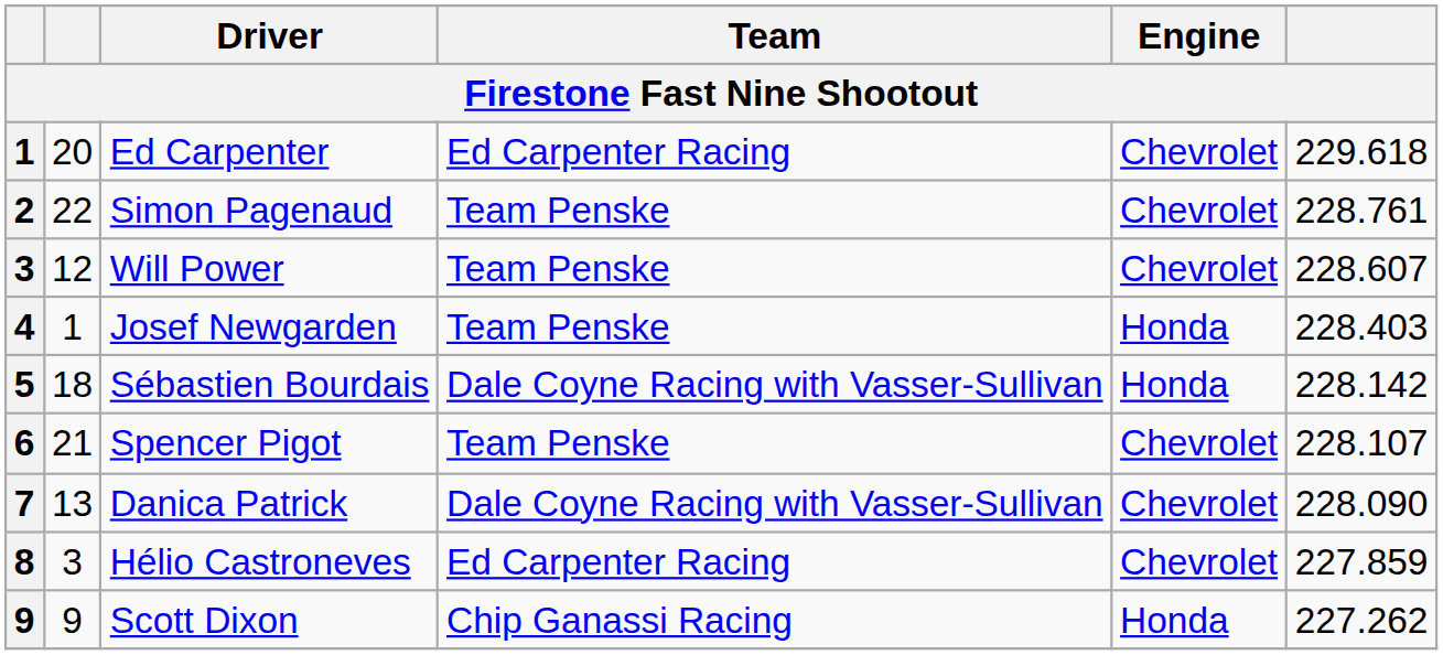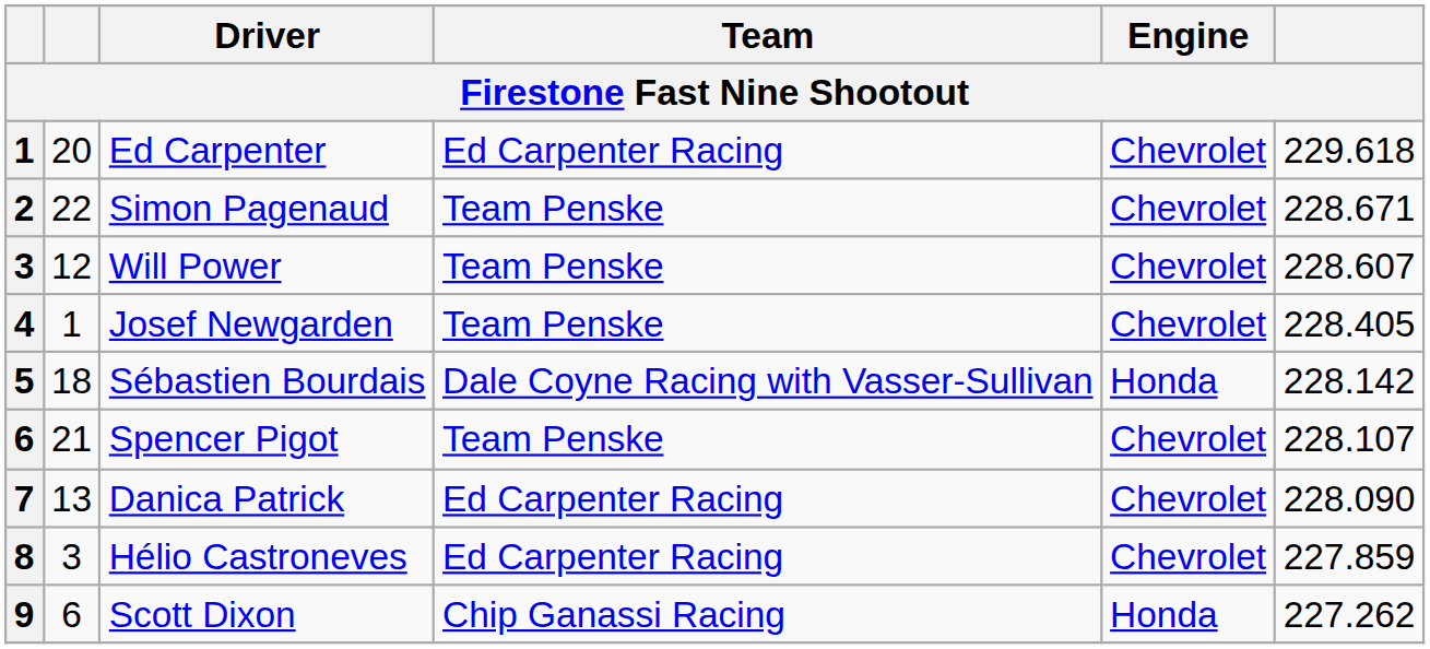Simon Pagenaud | column 6: 228.761 -> 228.671
Josef Newgarden | Engine: Honda -> Chevrolet
Josef Newgarden | column 6: 228.403 -> 228.405
Danica Patrick | Team: Dale Coyne Racing with Vasser-Sullivan -> Ed Carpenter Racing
Scott Dixon | column 2: 9 -> 6
